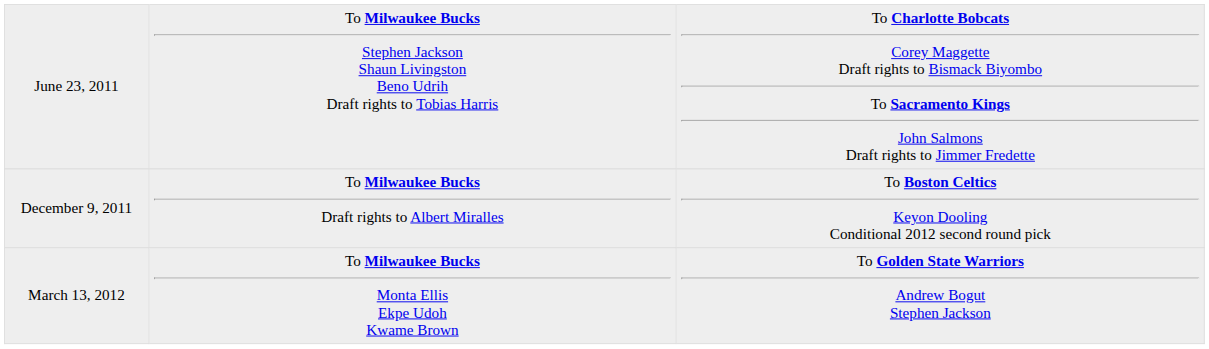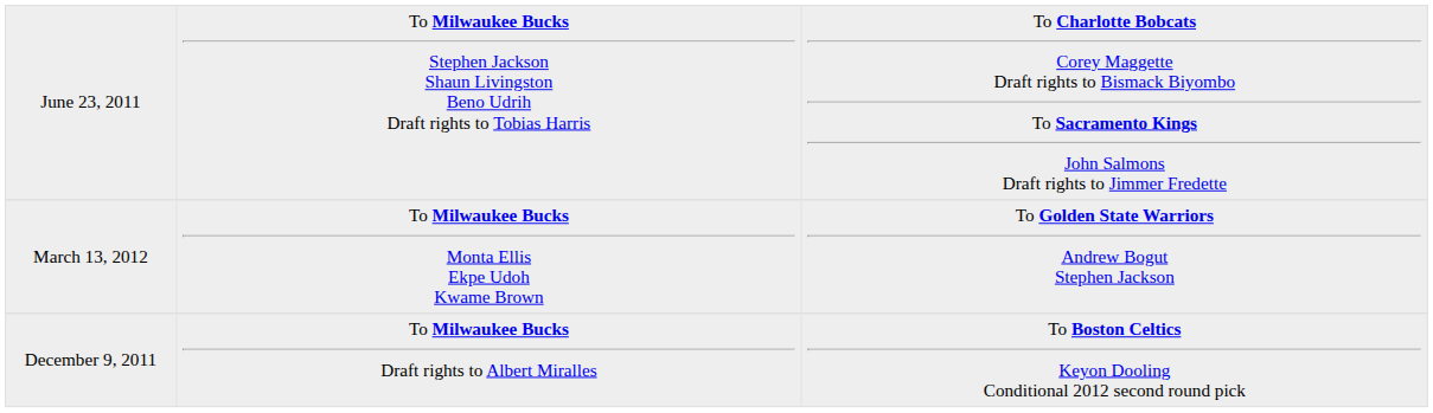rows swapped: December 9, 2011 <-> March 13, 2012
